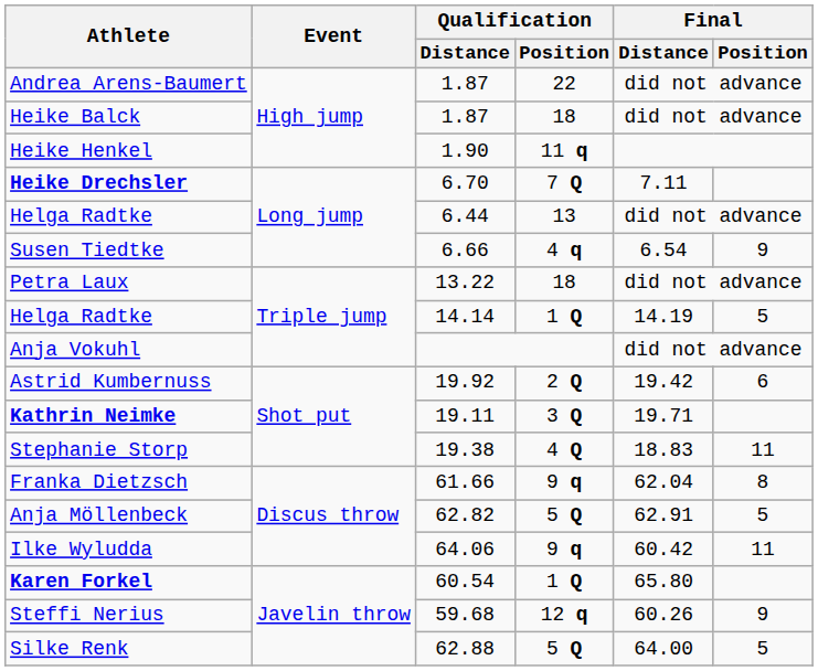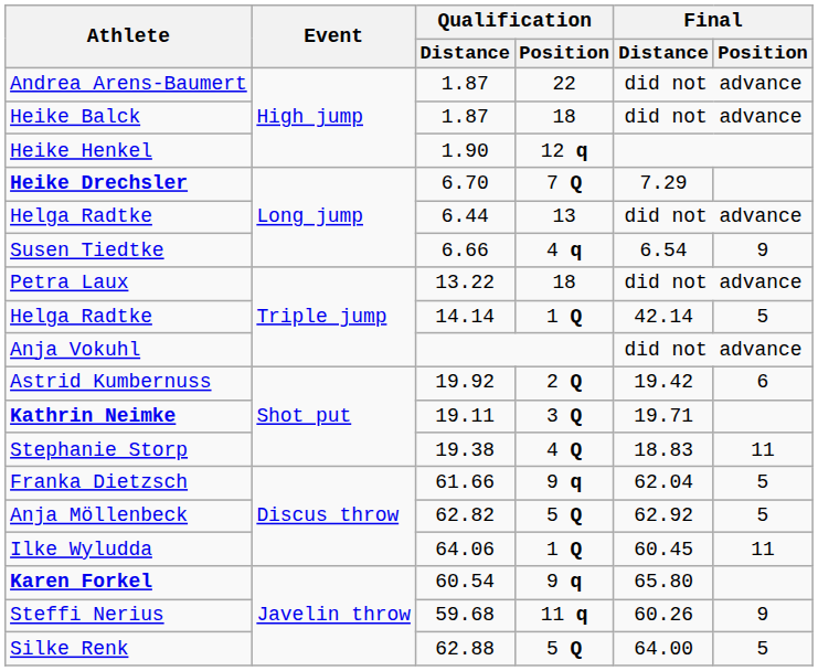Heike Henkel | Qualification / Position: 11 q -> 12 q
Heike Drechsler | Final / Distance: 7.11 -> 7.29
Helga Radtke / 14.14 | Final / Distance: 14.19 -> 42.14
Franka Dietzsch | Final / Position: 8 -> 5
Anja Möllenbeck | Final / Distance: 62.91 -> 62.92
Ilke Wyludda | Qualification / Position: 9 q -> 1 Q
Ilke Wyludda | Final / Distance: 60.42 -> 60.45
Karen Forkel | Qualification / Position: 1 Q -> 9 q
Steffi Nerius | Qualification / Position: 12 q -> 11 q
